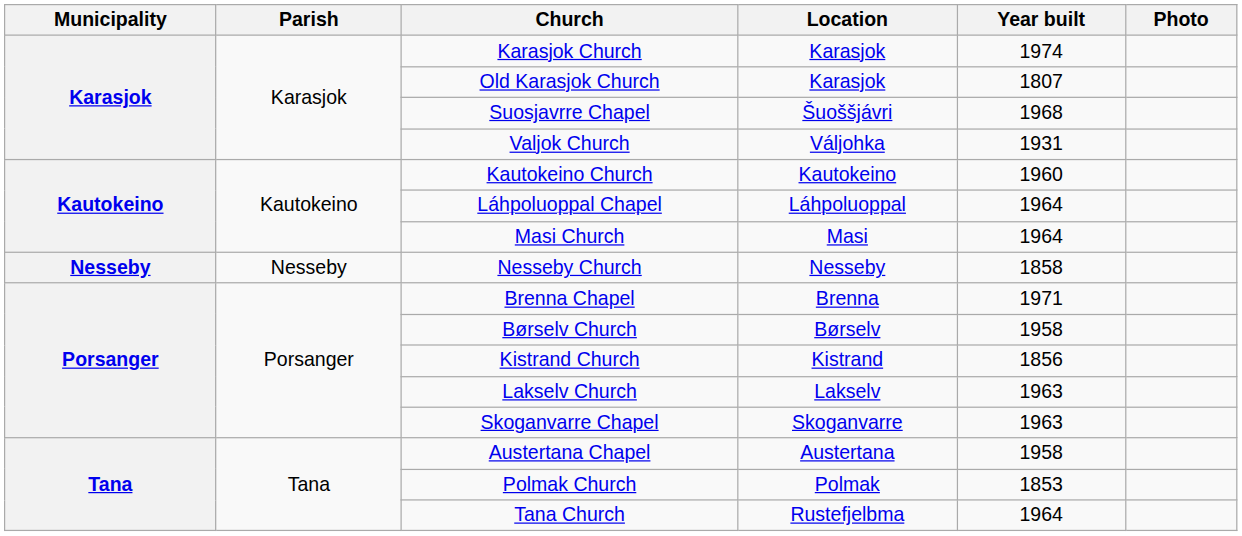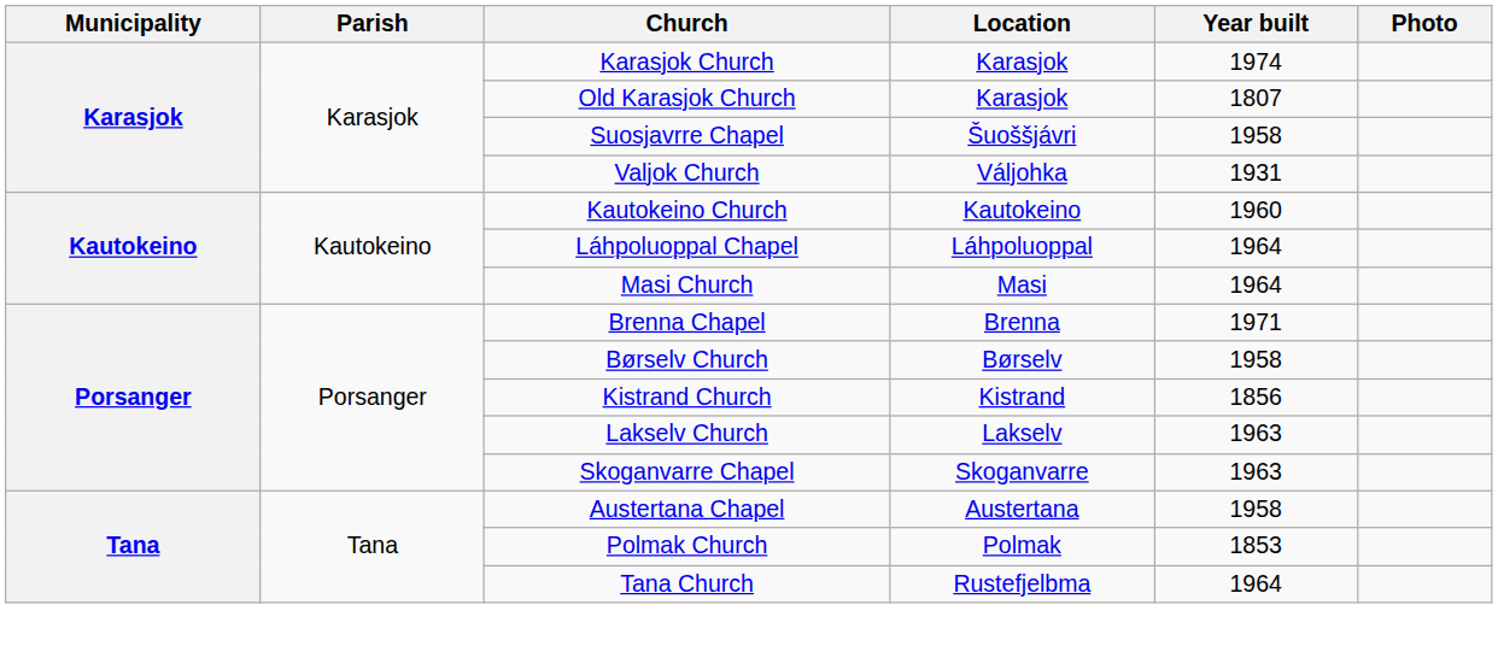Suosjavrre Chapel | Year built: 1968 -> 1958
- row: Nesseby | Nesseby | Nesseby Church | Nesseby | 1858
